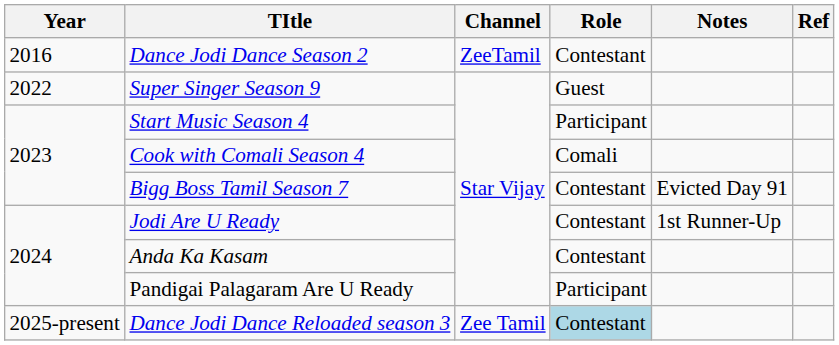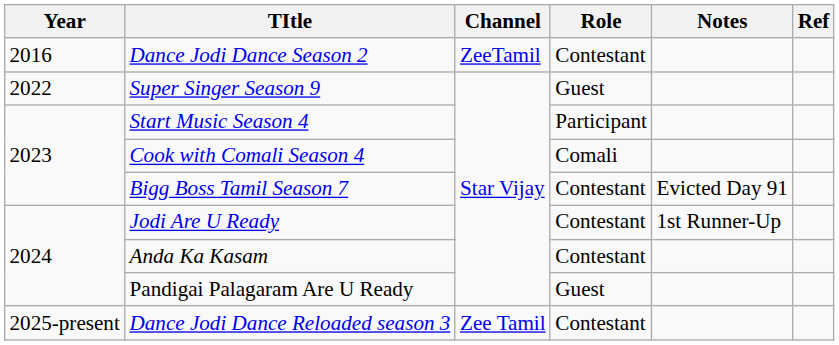Pandigai Palagaram Are U Ready | Role: Participant -> Guest
Dance Jodi Dance Reloaded season 3 | Role: lightblue background -> no background
